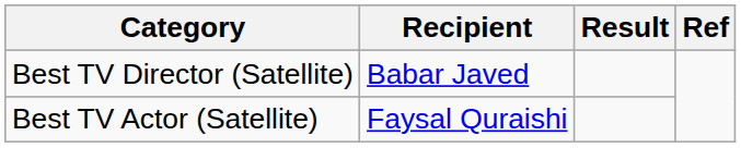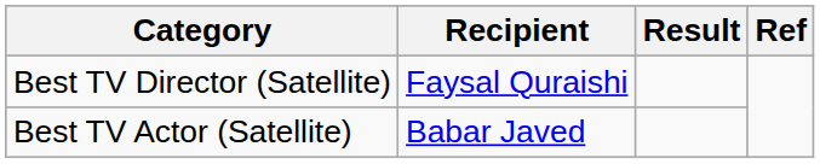Best TV Director (Satellite) | Recipient: Babar Javed -> Faysal Quraishi
Best TV Actor (Satellite) | Recipient: Faysal Quraishi -> Babar Javed
